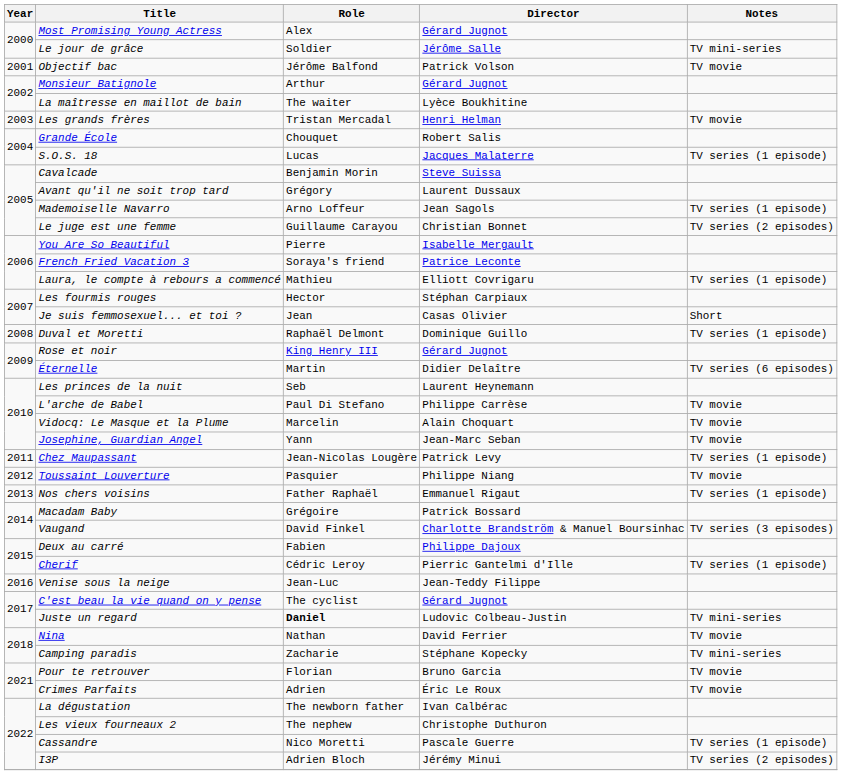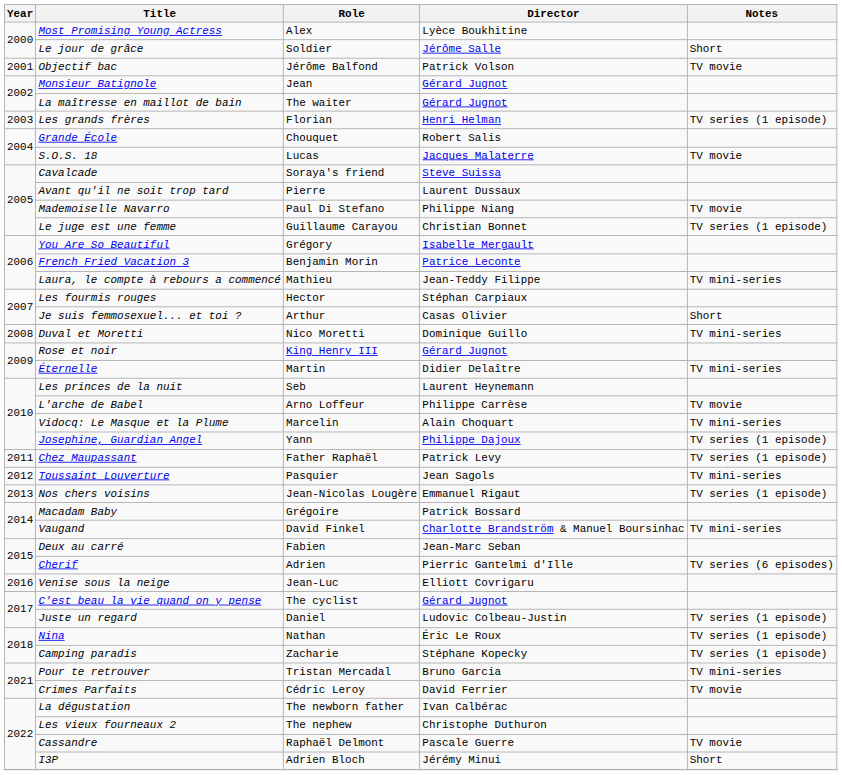Most Promising Young Actress | Director: Gérard Jugnot -> Lyèce Boukhitine
Le jour de grâce | Notes: TV mini-series -> Short
Monsieur Batignole | Role: Arthur -> Jean
La maîtresse en maillot de bain | Director: Lyèce Boukhitine -> Gérard Jugnot
Les grands frères | Role: Tristan Mercadal -> Florian
Les grands frères | Notes: TV movie -> TV series (1 episode)
S.O.S. 18 | Notes: TV series (1 episode) -> TV movie
Cavalcade | Role: Benjamin Morin -> Soraya's friend
Avant qu'il ne soit trop tard | Role: Grégory -> Pierre
Mademoiselle Navarro | Role: Arno Loffeur -> Paul Di Stefano
Mademoiselle Navarro | Director: Jean Sagols -> Philippe Niang
Mademoiselle Navarro | Notes: TV series (1 episode) -> TV movie
Le juge est une femme | Notes: TV series (2 episodes) -> TV series (1 episode)
You Are So Beautiful | Role: Pierre -> Grégory
French Fried Vacation 3 | Role: Soraya's friend -> Benjamin Morin
Laura, le compte à rebours a commencé | Director: Elliott Covrigaru -> Jean-Teddy Filippe
Laura, le compte à rebours a commencé | Notes: TV series (1 episode) -> TV mini-series
Je suis femmosexuel... et toi ? | Role: Jean -> Arthur
Duval et Moretti | Role: Raphaël Delmont -> Nico Moretti
Duval et Moretti | Notes: TV series (1 episode) -> TV mini-series
Éternelle | Notes: TV series (6 episodes) -> TV mini-series
L'arche de Babel | Role: Paul Di Stefano -> Arno Loffeur
Vidocq: Le Masque et la Plume | Notes: TV movie -> TV mini-series
Josephine, Guardian Angel | Director: Jean-Marc Seban -> Philippe Dajoux
Josephine, Guardian Angel | Notes: TV movie -> TV series (1 episode)
Chez Maupassant | Role: Jean-Nicolas Lougère -> Father Raphaël
Toussaint Louverture | Director: Philippe Niang -> Jean Sagols
Toussaint Louverture | Notes: TV movie -> TV mini-series
Nos chers voisins | Role: Father Raphaël -> Jean-Nicolas Lougère
Vaugand | Notes: TV series (3 episodes) -> TV mini-series
Deux au carré | Director: Philippe Dajoux -> Jean-Marc Seban
Cherif | Role: Cédric Leroy -> Adrien
Cherif | Notes: TV series (1 episode) -> TV series (6 episodes)
Venise sous la neige | Director: Jean-Teddy Filippe -> Elliott Covrigaru
Juste un regard | Role: bold -> normal
Juste un regard | Notes: TV mini-series -> TV series (1 episode)
Nina | Director: David Ferrier -> Éric Le Roux
Nina | Notes: TV movie -> TV series (1 episode)
Camping paradis | Notes: TV mini-series -> TV series (1 episode)
Pour te retrouver | Role: Florian -> Tristan Mercadal
Pour te retrouver | Notes: TV movie -> TV mini-series
Crimes Parfaits | Role: Adrien -> Cédric Leroy
Crimes Parfaits | Director: Éric Le Roux -> David Ferrier
Cassandre | Role: Nico Moretti -> Raphaël Delmont
Cassandre | Notes: TV series (1 episode) -> TV movie
I3P | Notes: TV series (2 episodes) -> Short
